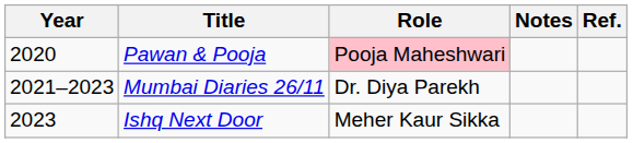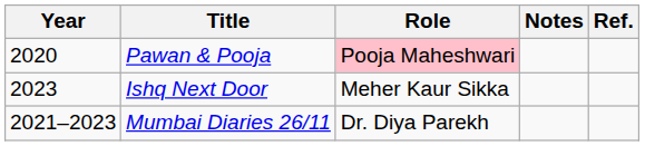rows swapped: Mumbai Diaries 26/11 <-> Ishq Next Door
